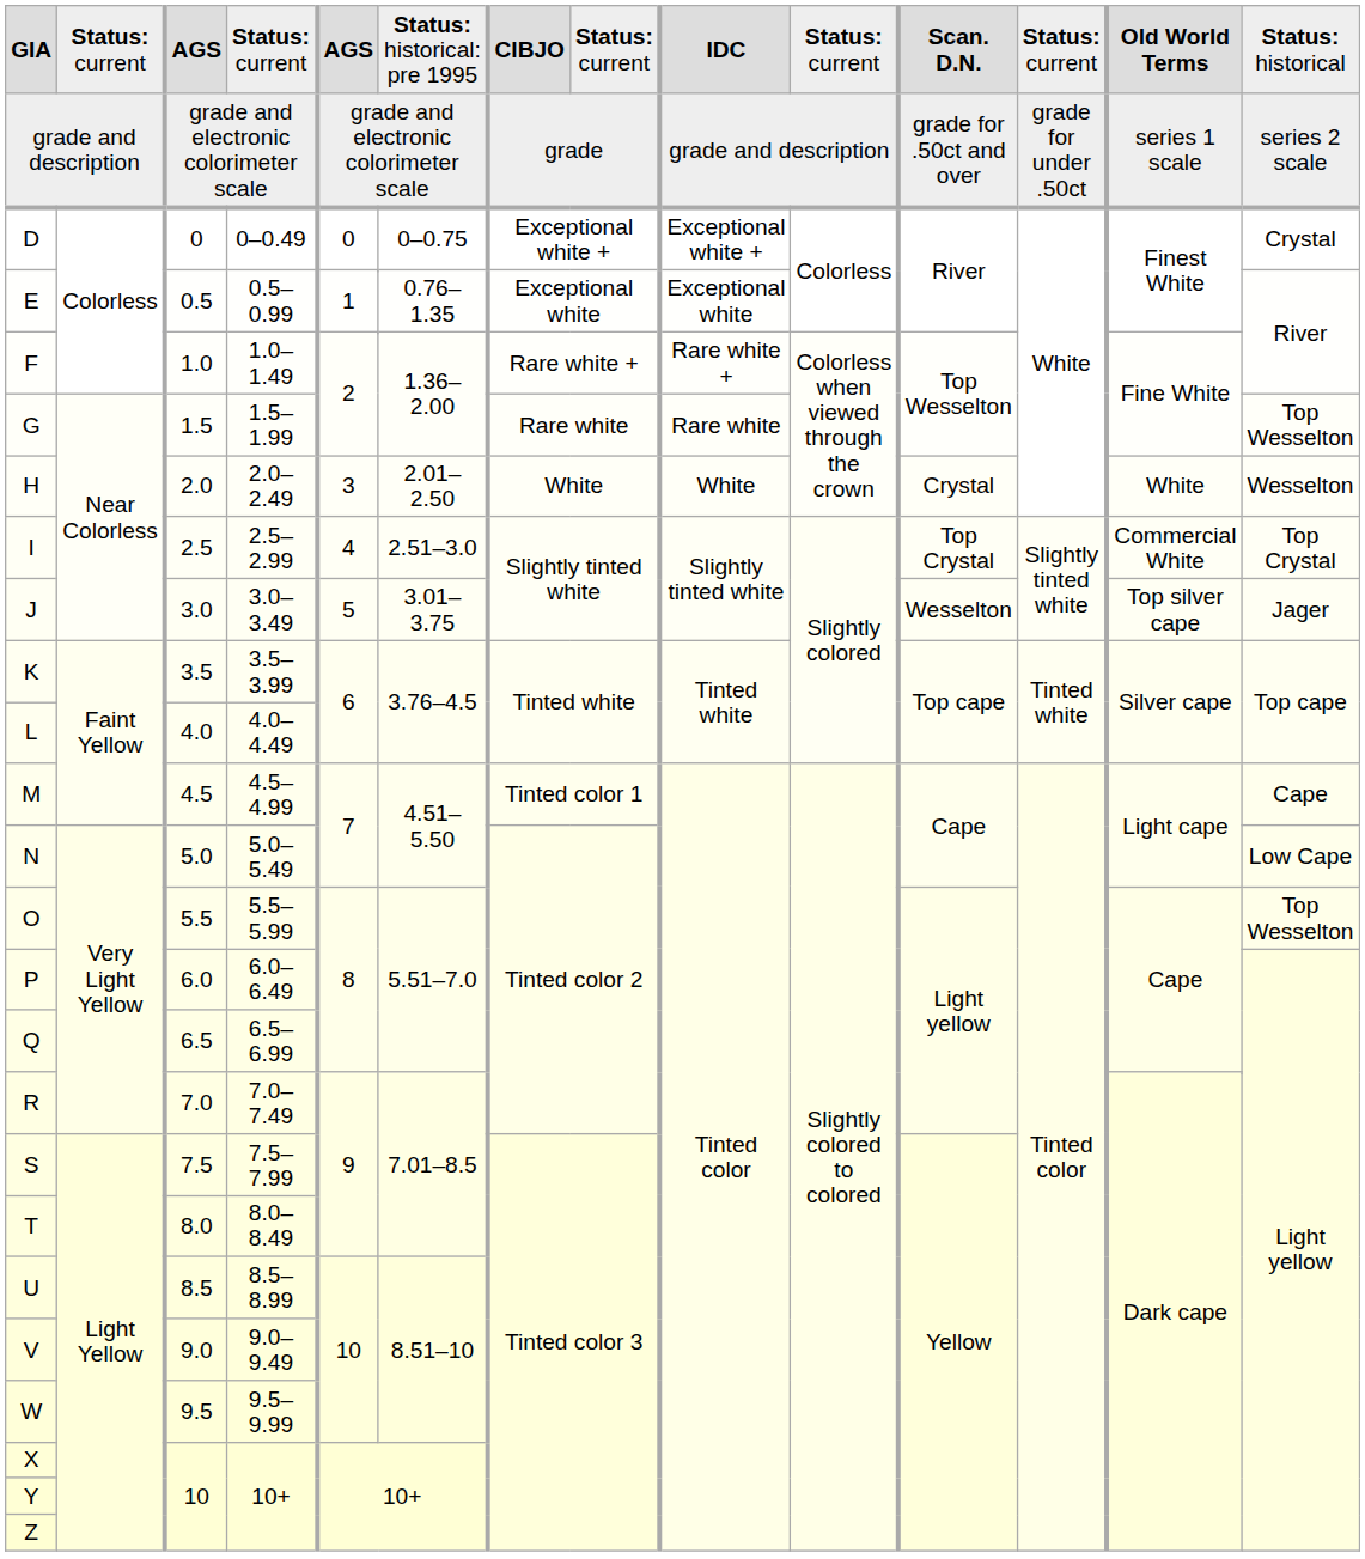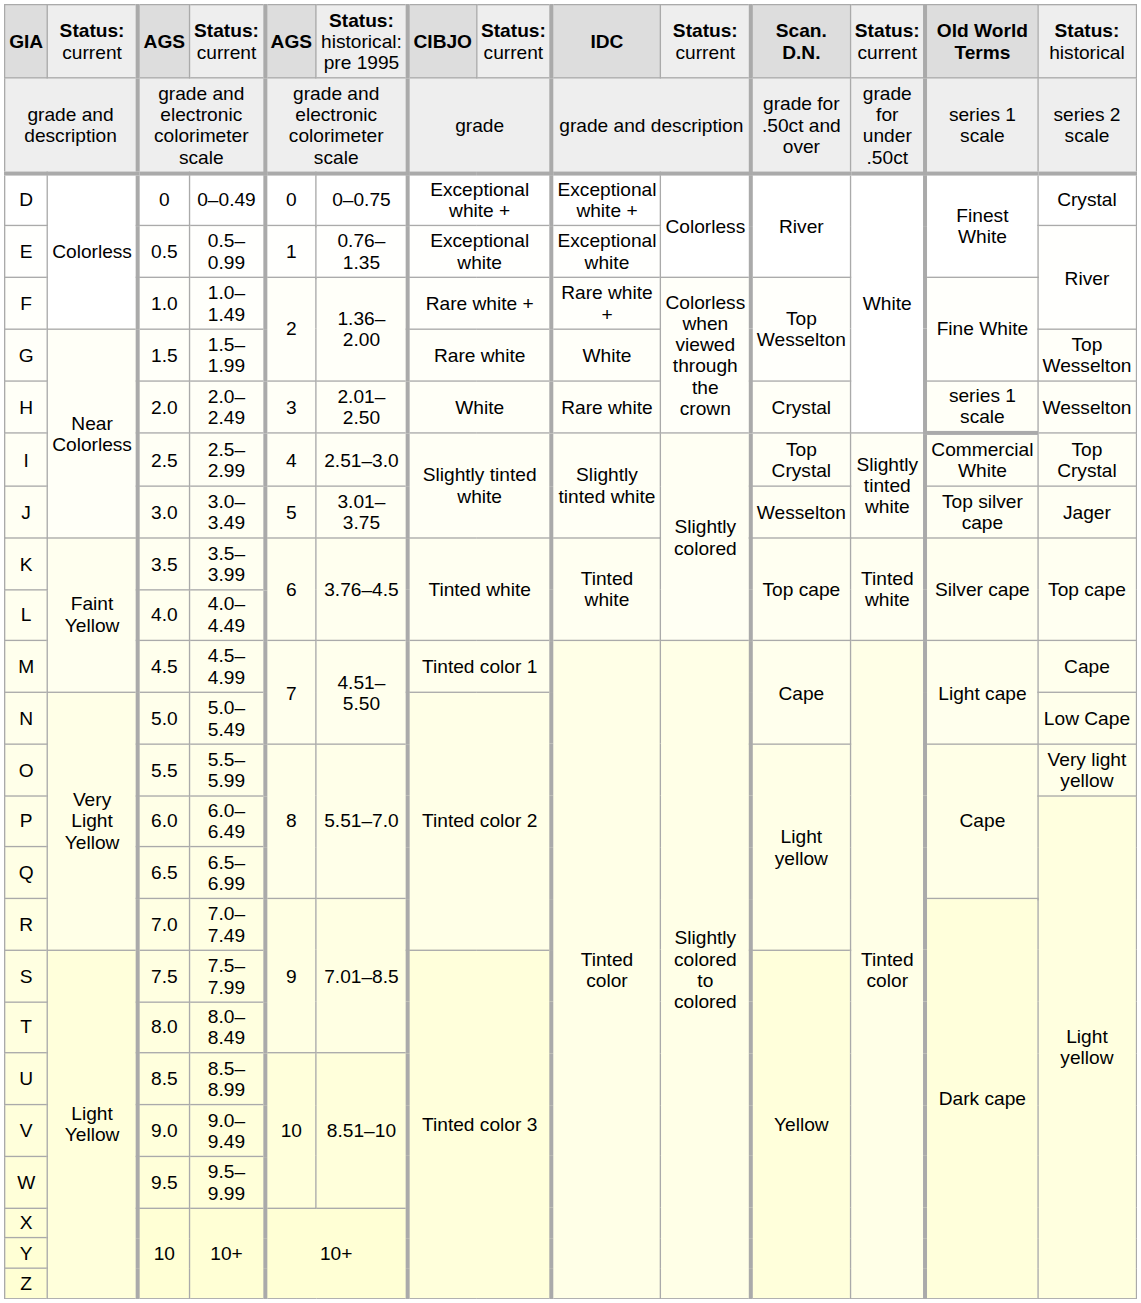G | column 9: Rare white -> White
H | column 9: White -> Rare white
H | column 13: White -> series 1 scale
O | column 14: Top Wesselton -> Very light yellow
